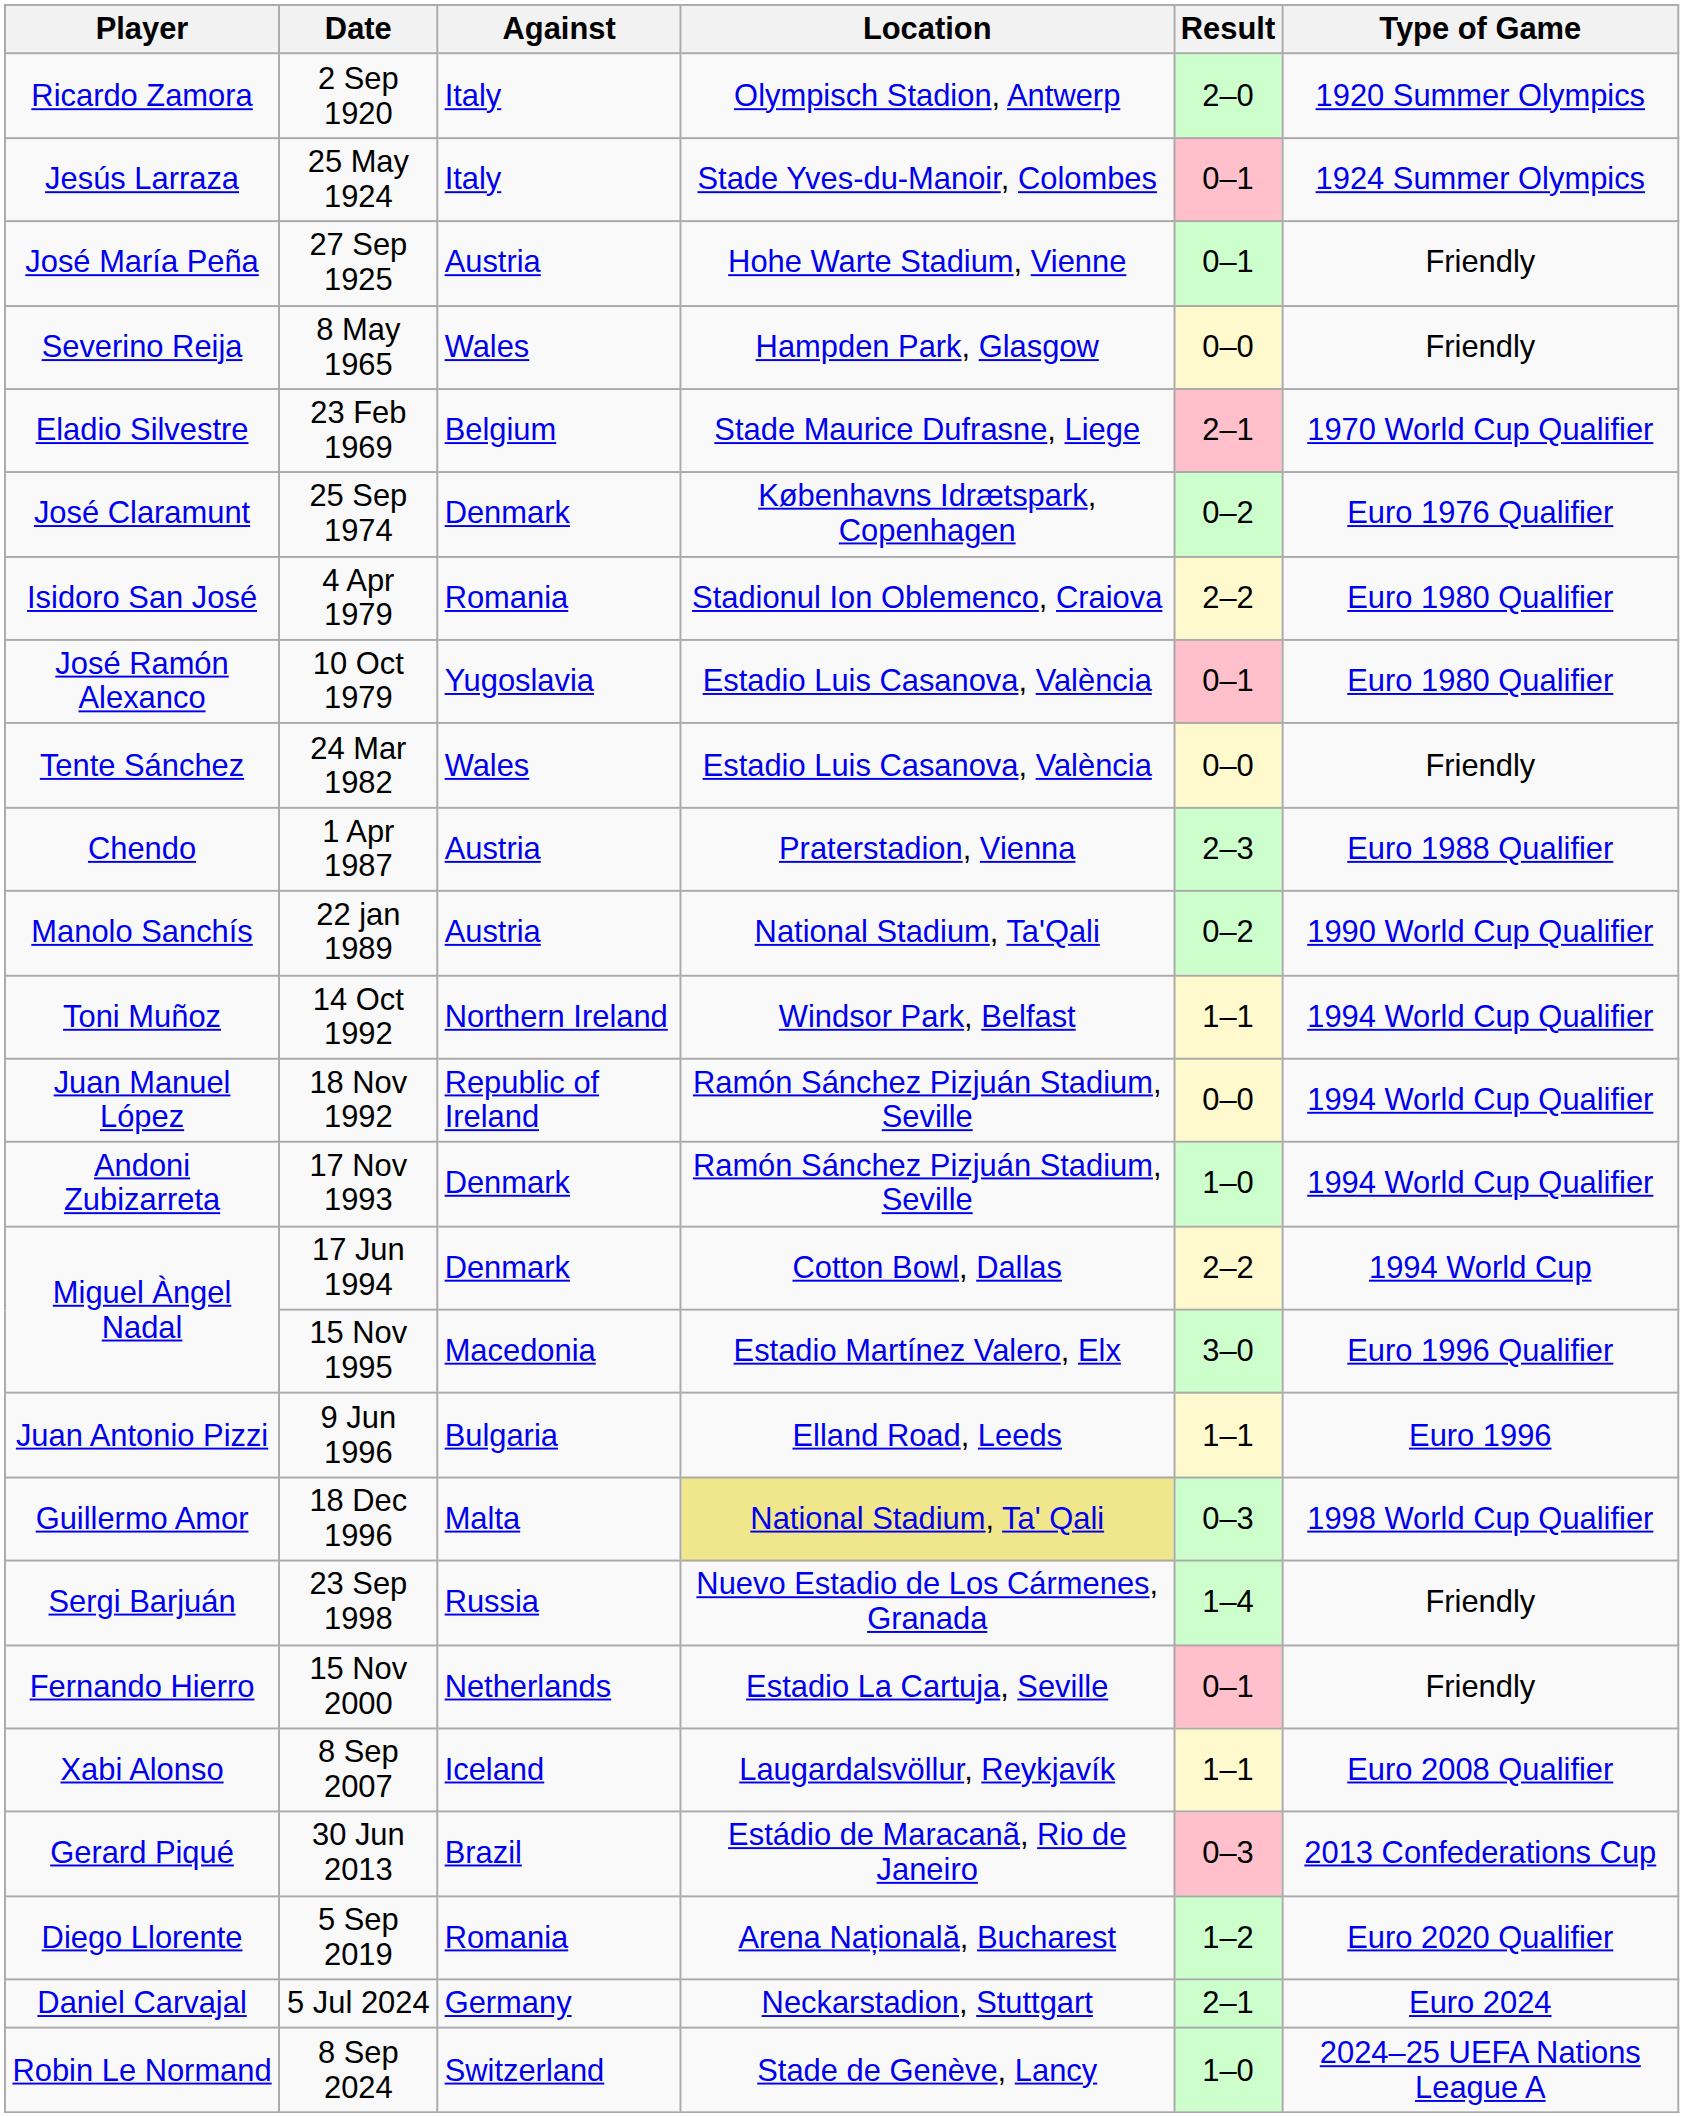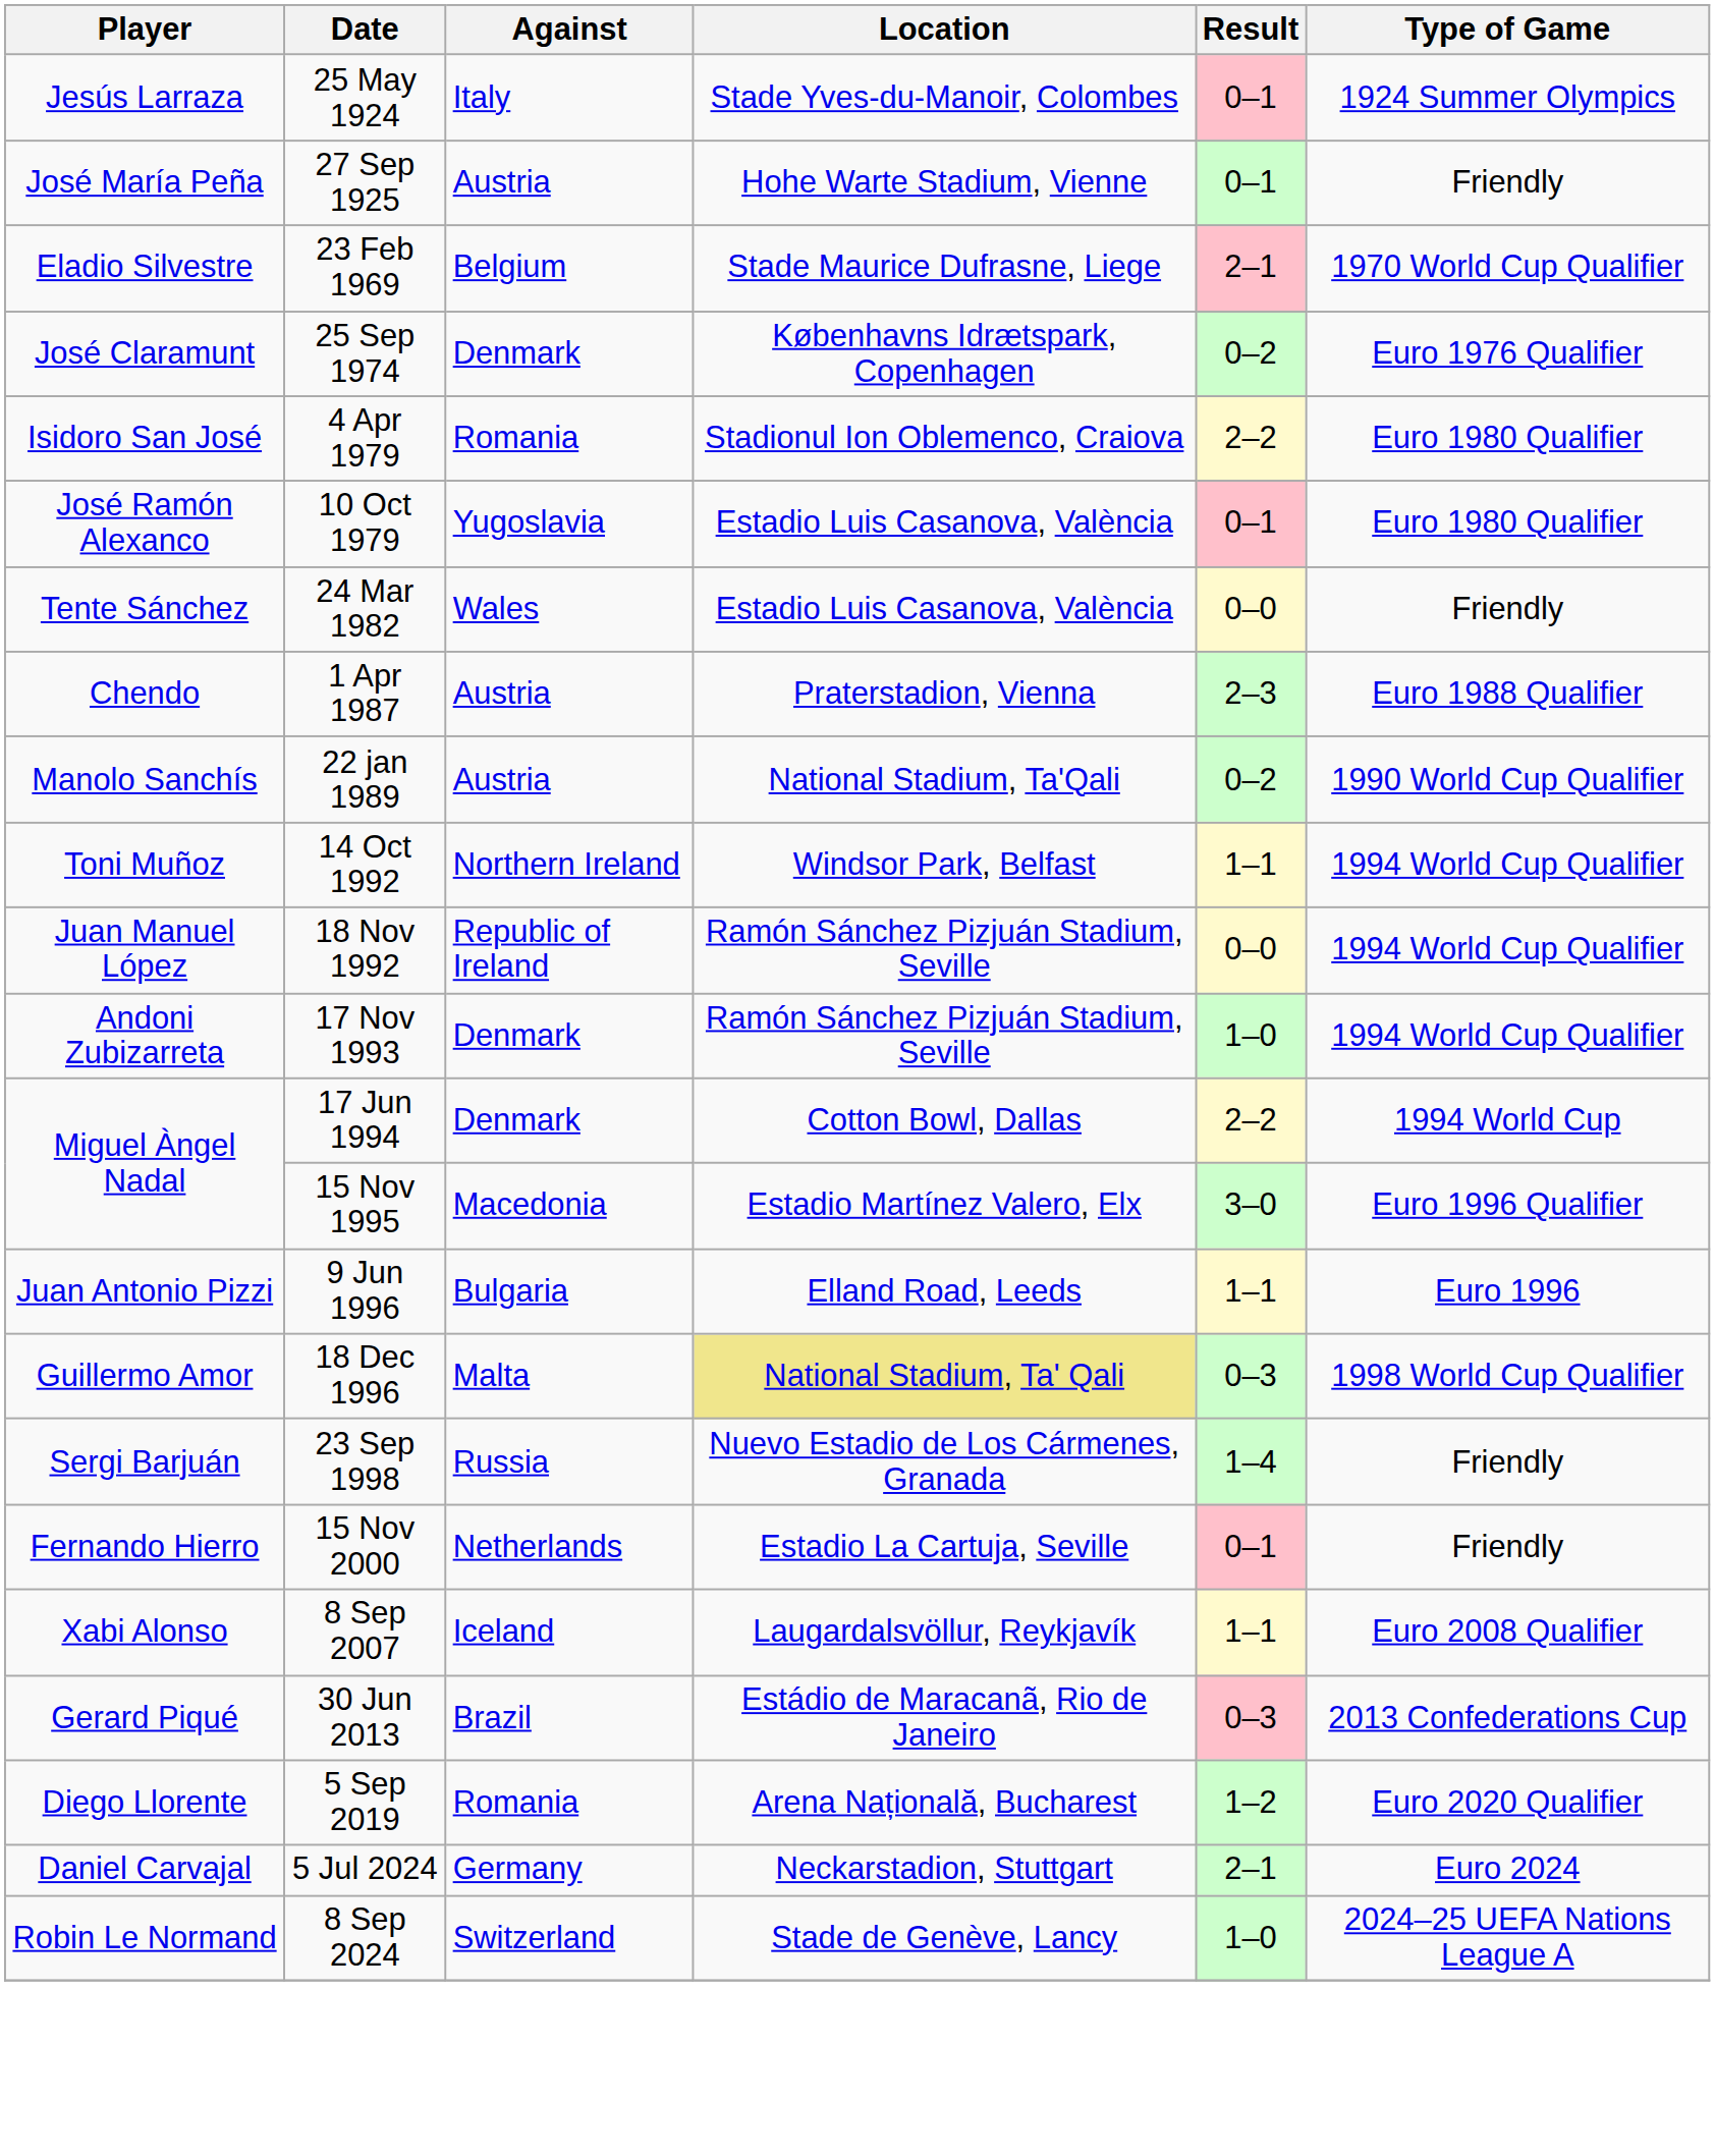- row: Ricardo Zamora | 2 Sep 1920 | Italy | Olympisch Stadion, Antwerp | 2–0 | 1920 Summer Olympics
- row: Severino Reija | 8 May 1965 | Wales | Hampden Park, Glasgow | 0–0 | Friendly
